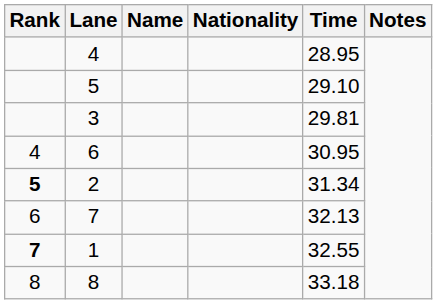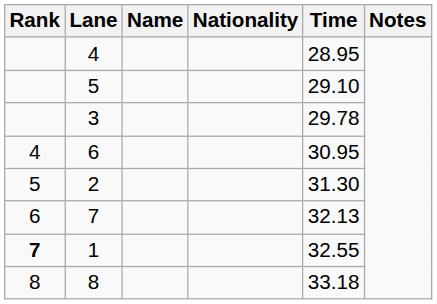3 | Time: 29.81 -> 29.78
2 | Rank: bold -> normal
2 | Time: 31.34 -> 31.30
